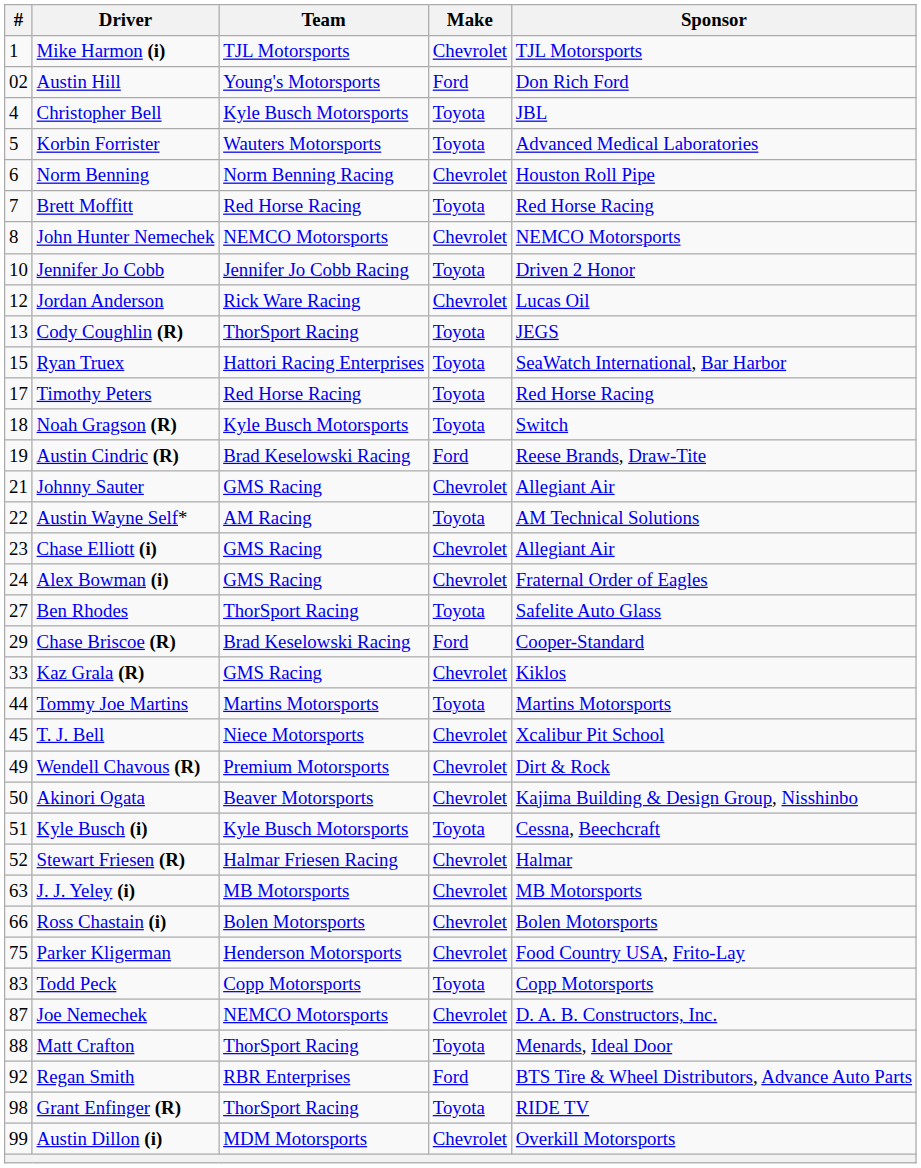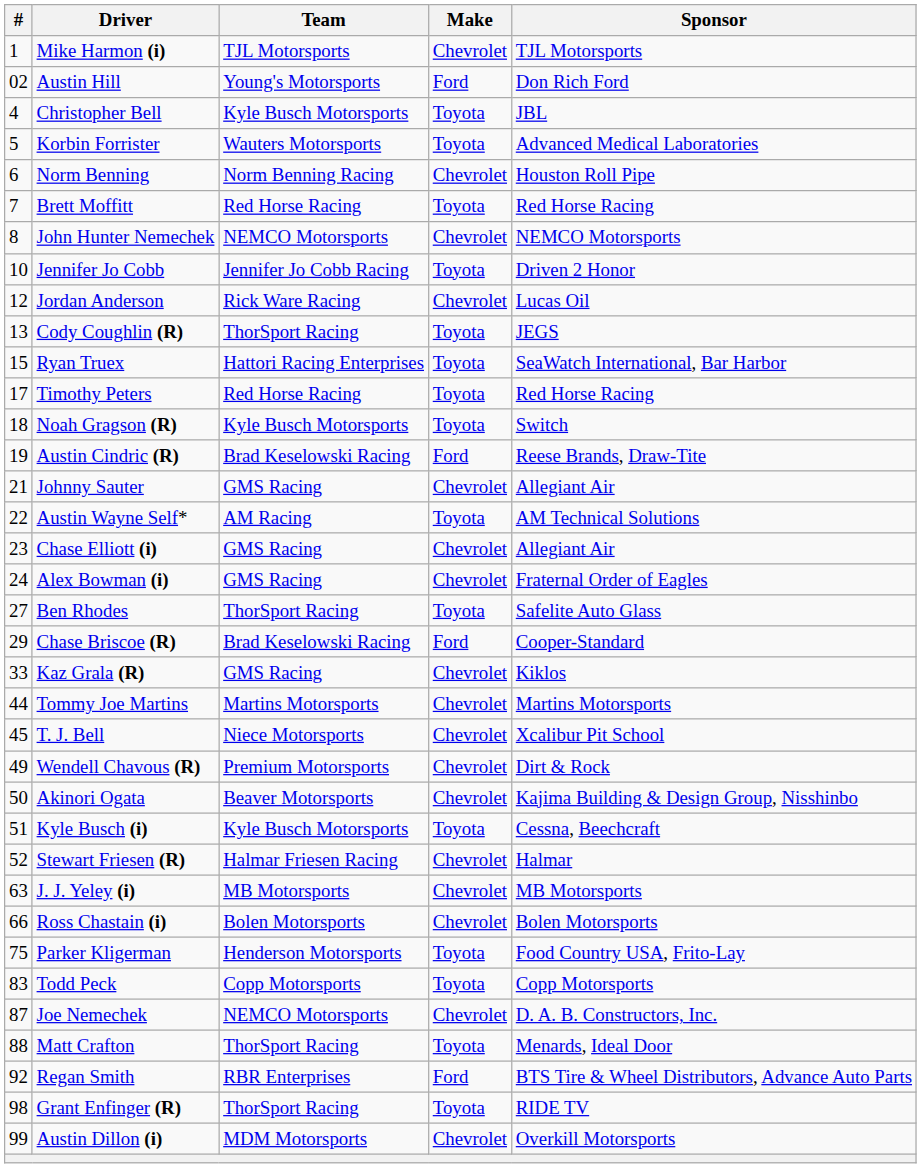Tommy Joe Martins | Make: Toyota -> Chevrolet
Parker Kligerman | Make: Chevrolet -> Toyota
